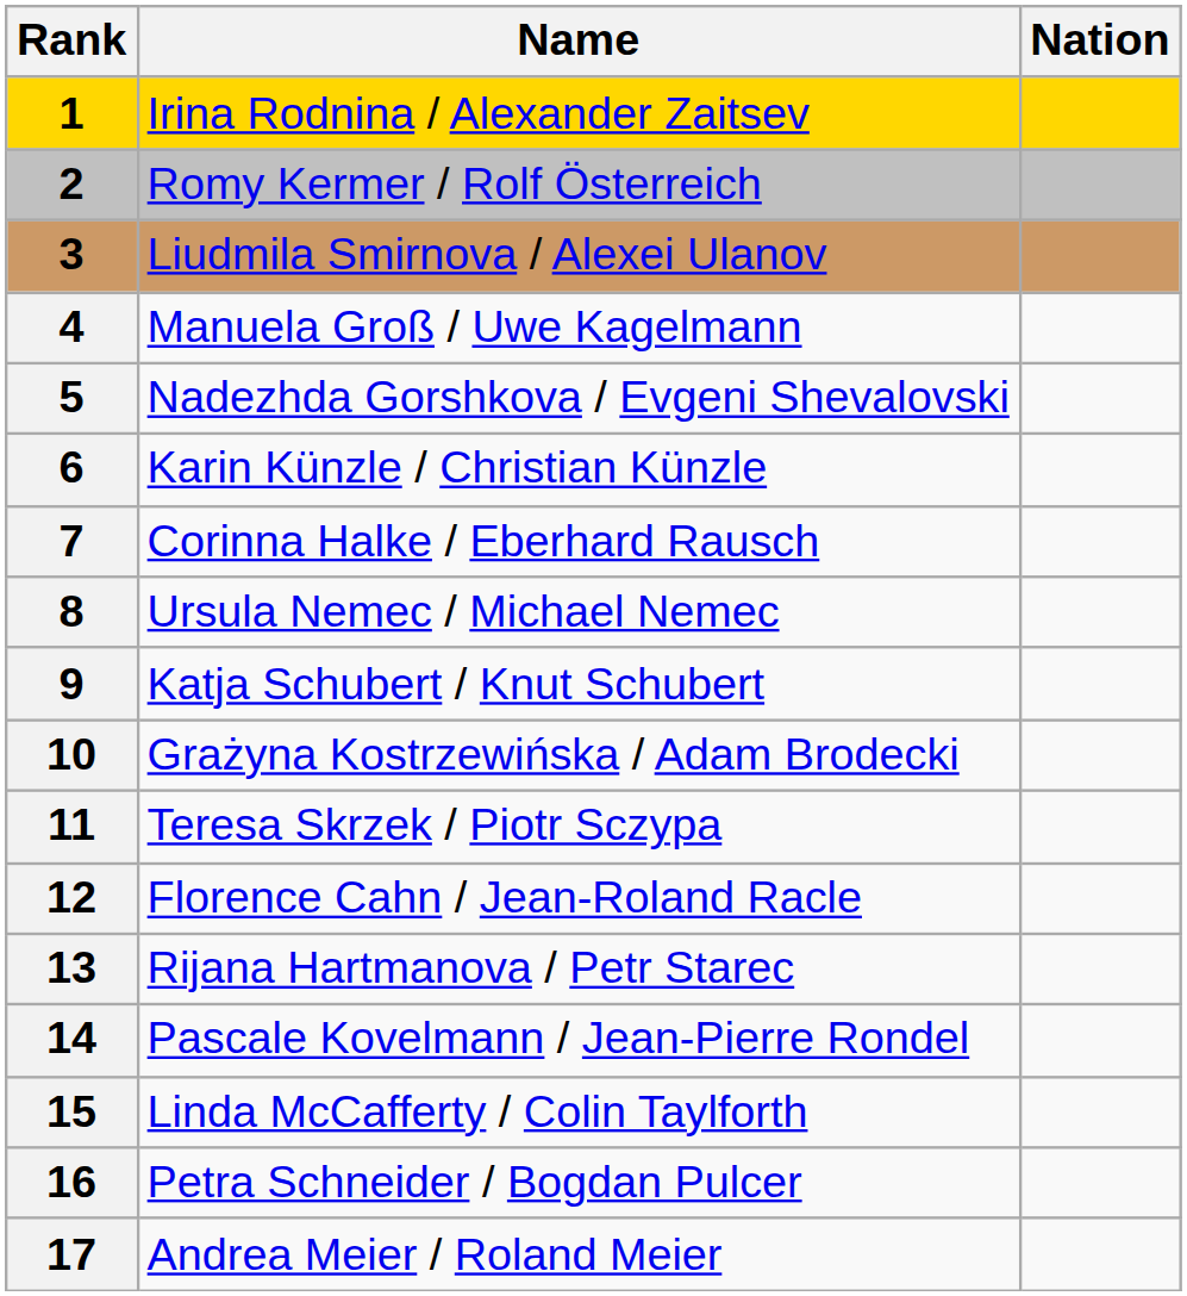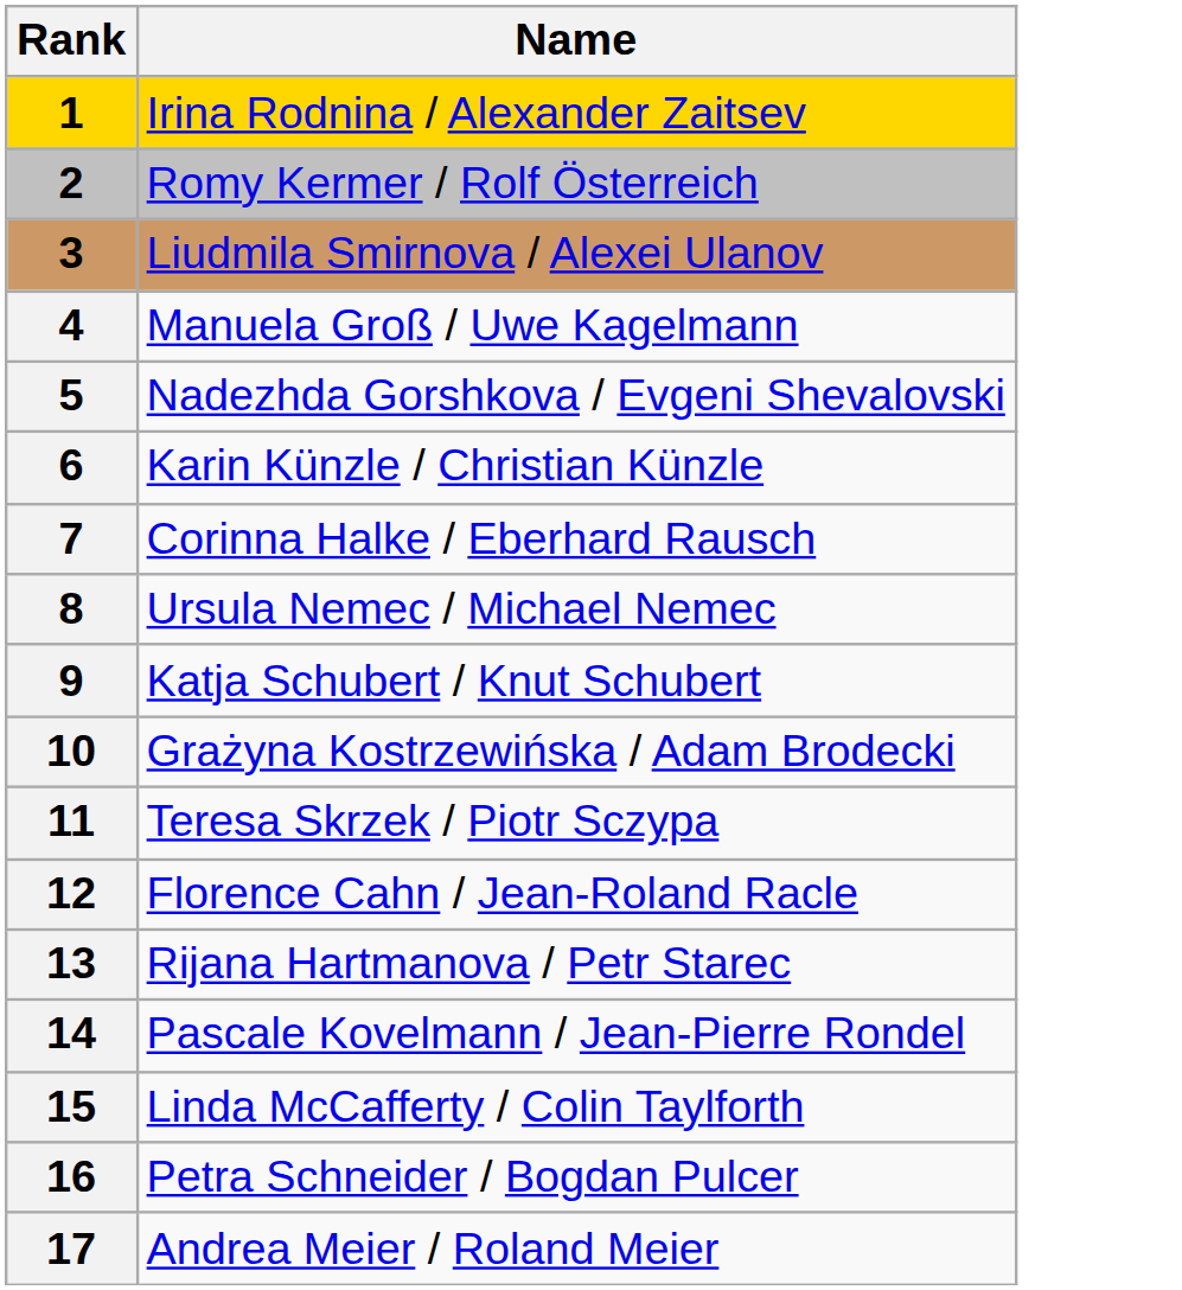- column: Nation
